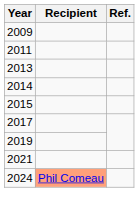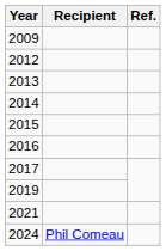- row: 2011
+ row: 2012
+ row: 2016
2024 | Recipient: lightsalmon background -> no background
